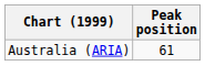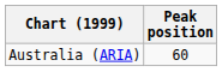Australia (ARIA) | Peak position: 61 -> 60
